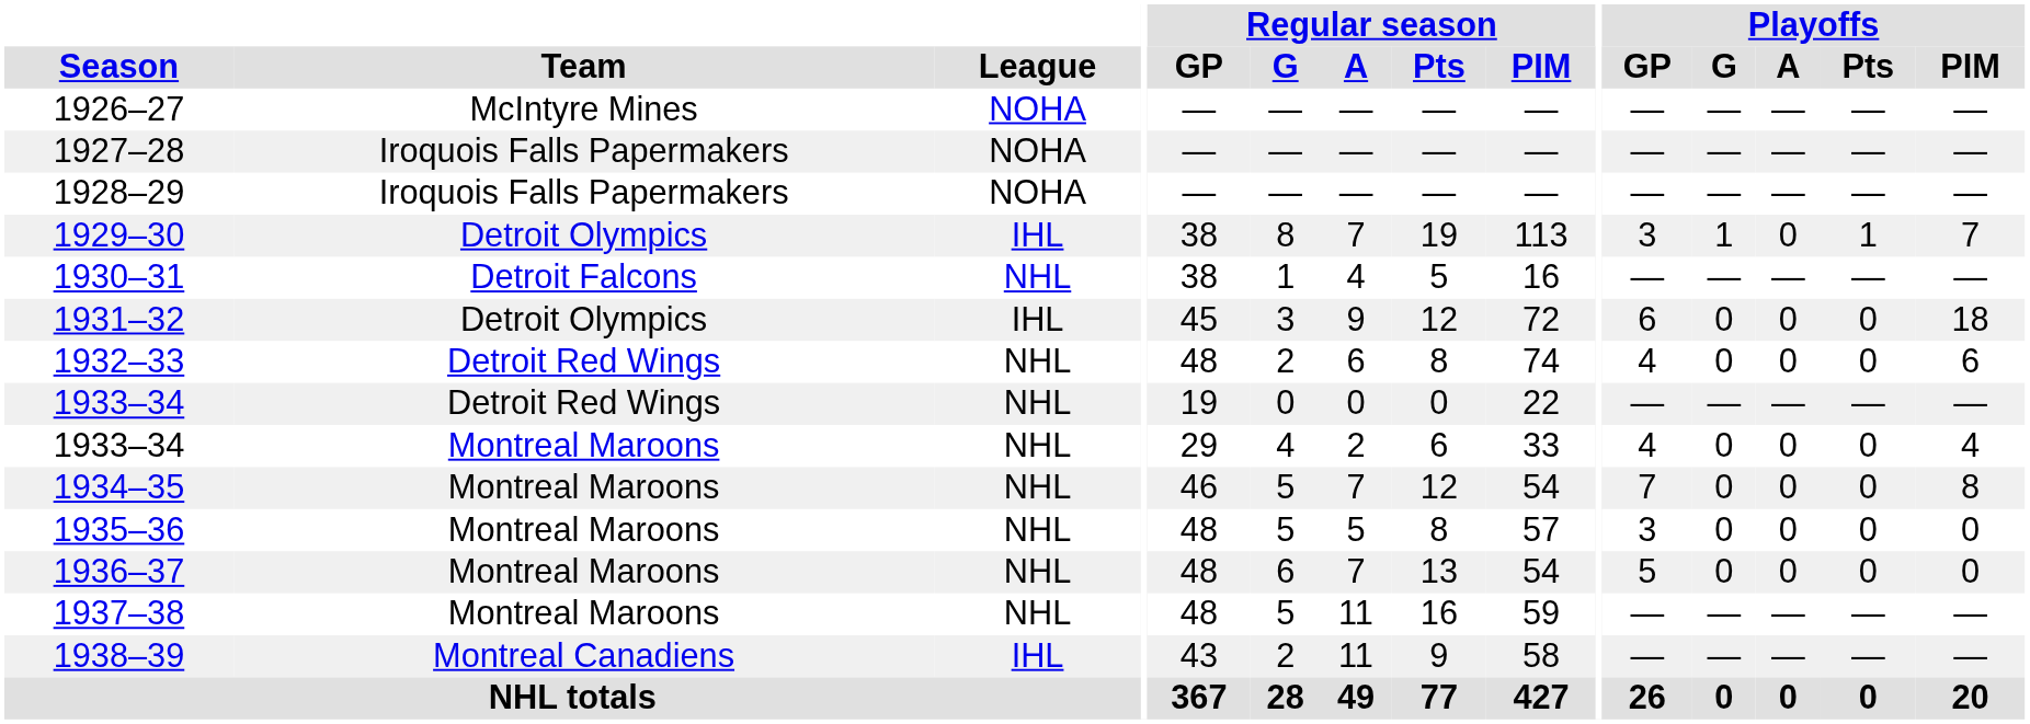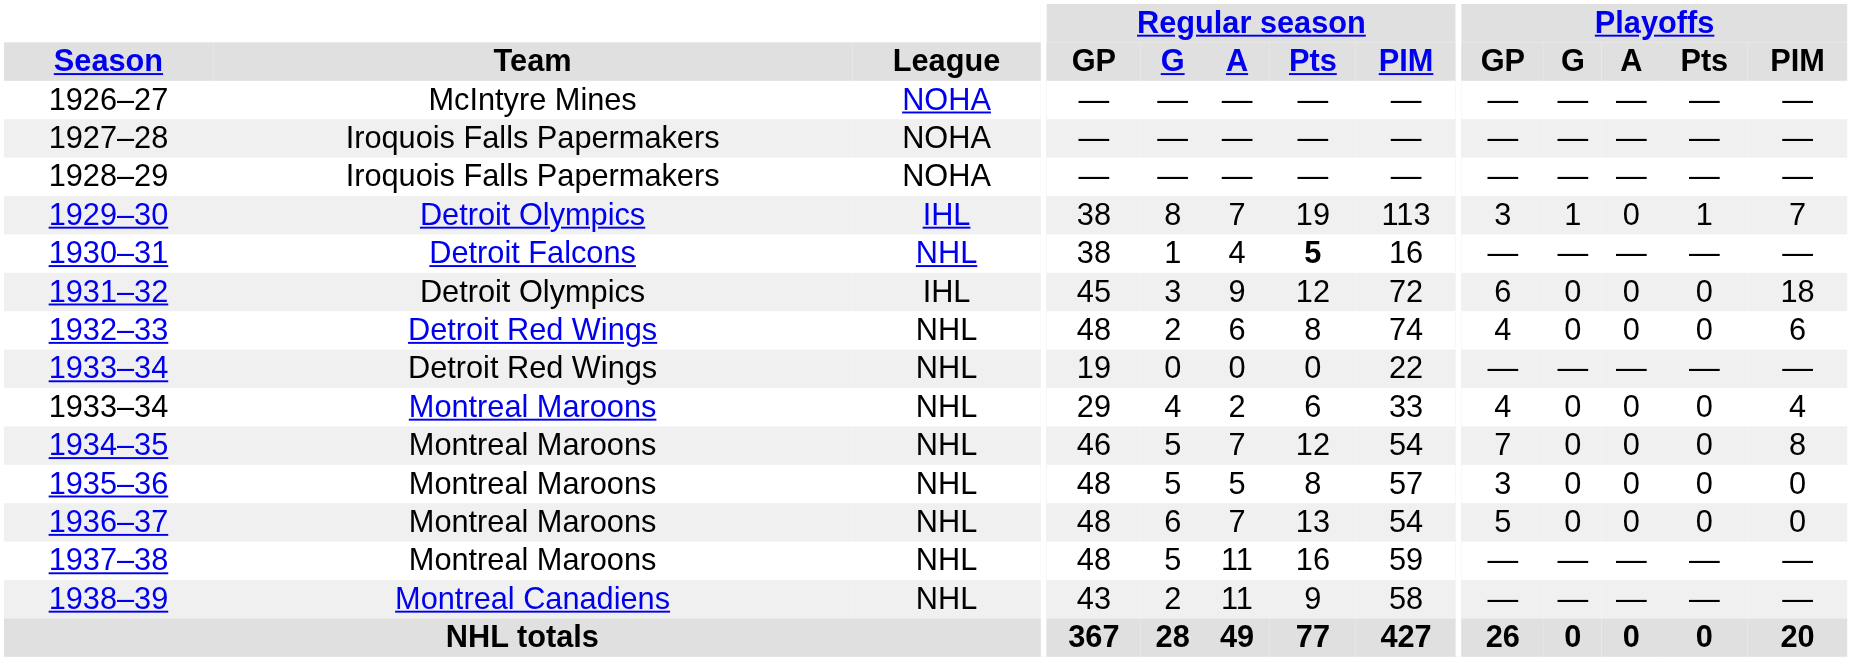1930–31 | Regular season / Pts: normal -> bold
1938–39 | League: IHL -> NHL
